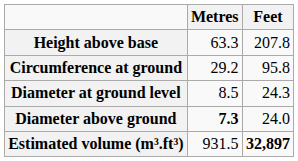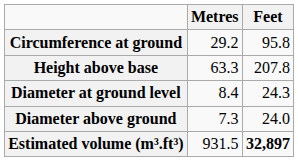rows swapped: Height above base <-> Circumference at ground
Diameter at ground level | Metres: 8.5 -> 8.4
Diameter above ground | Metres: bold -> normal
